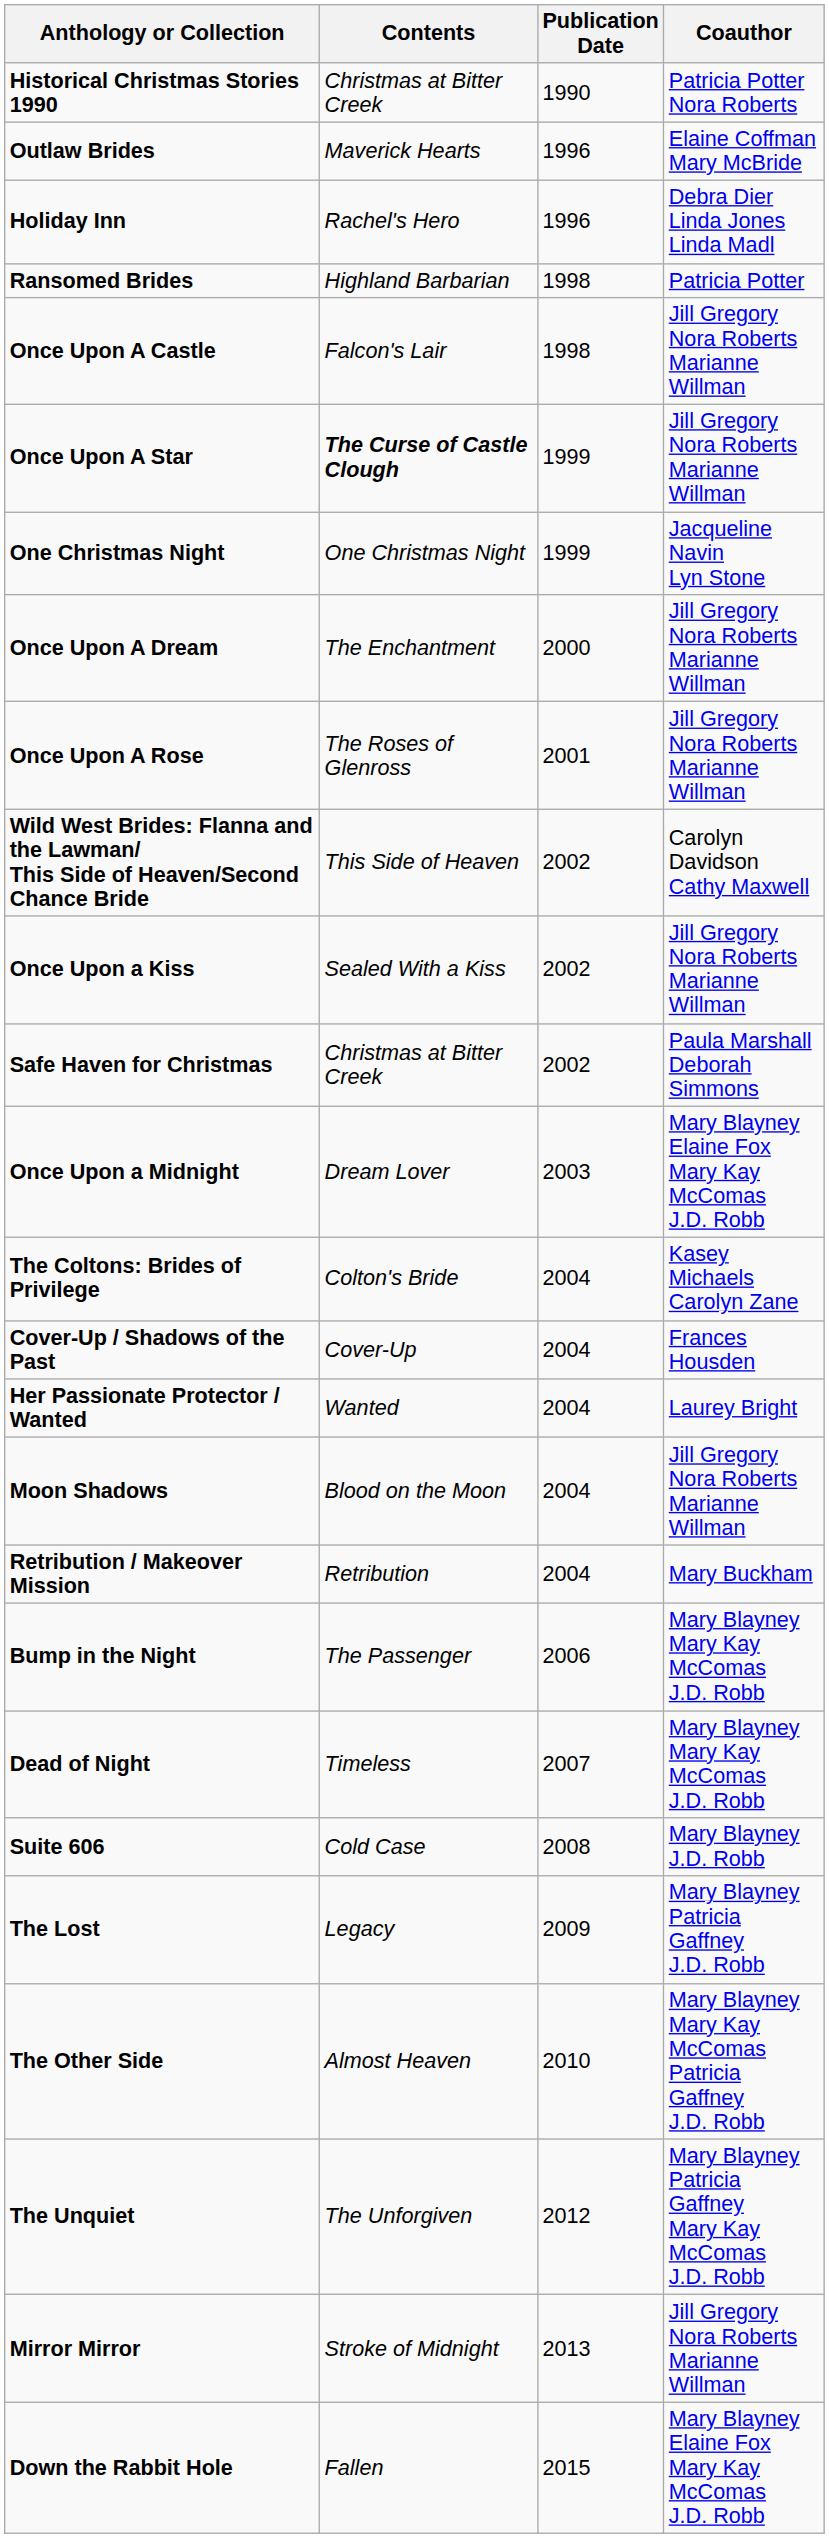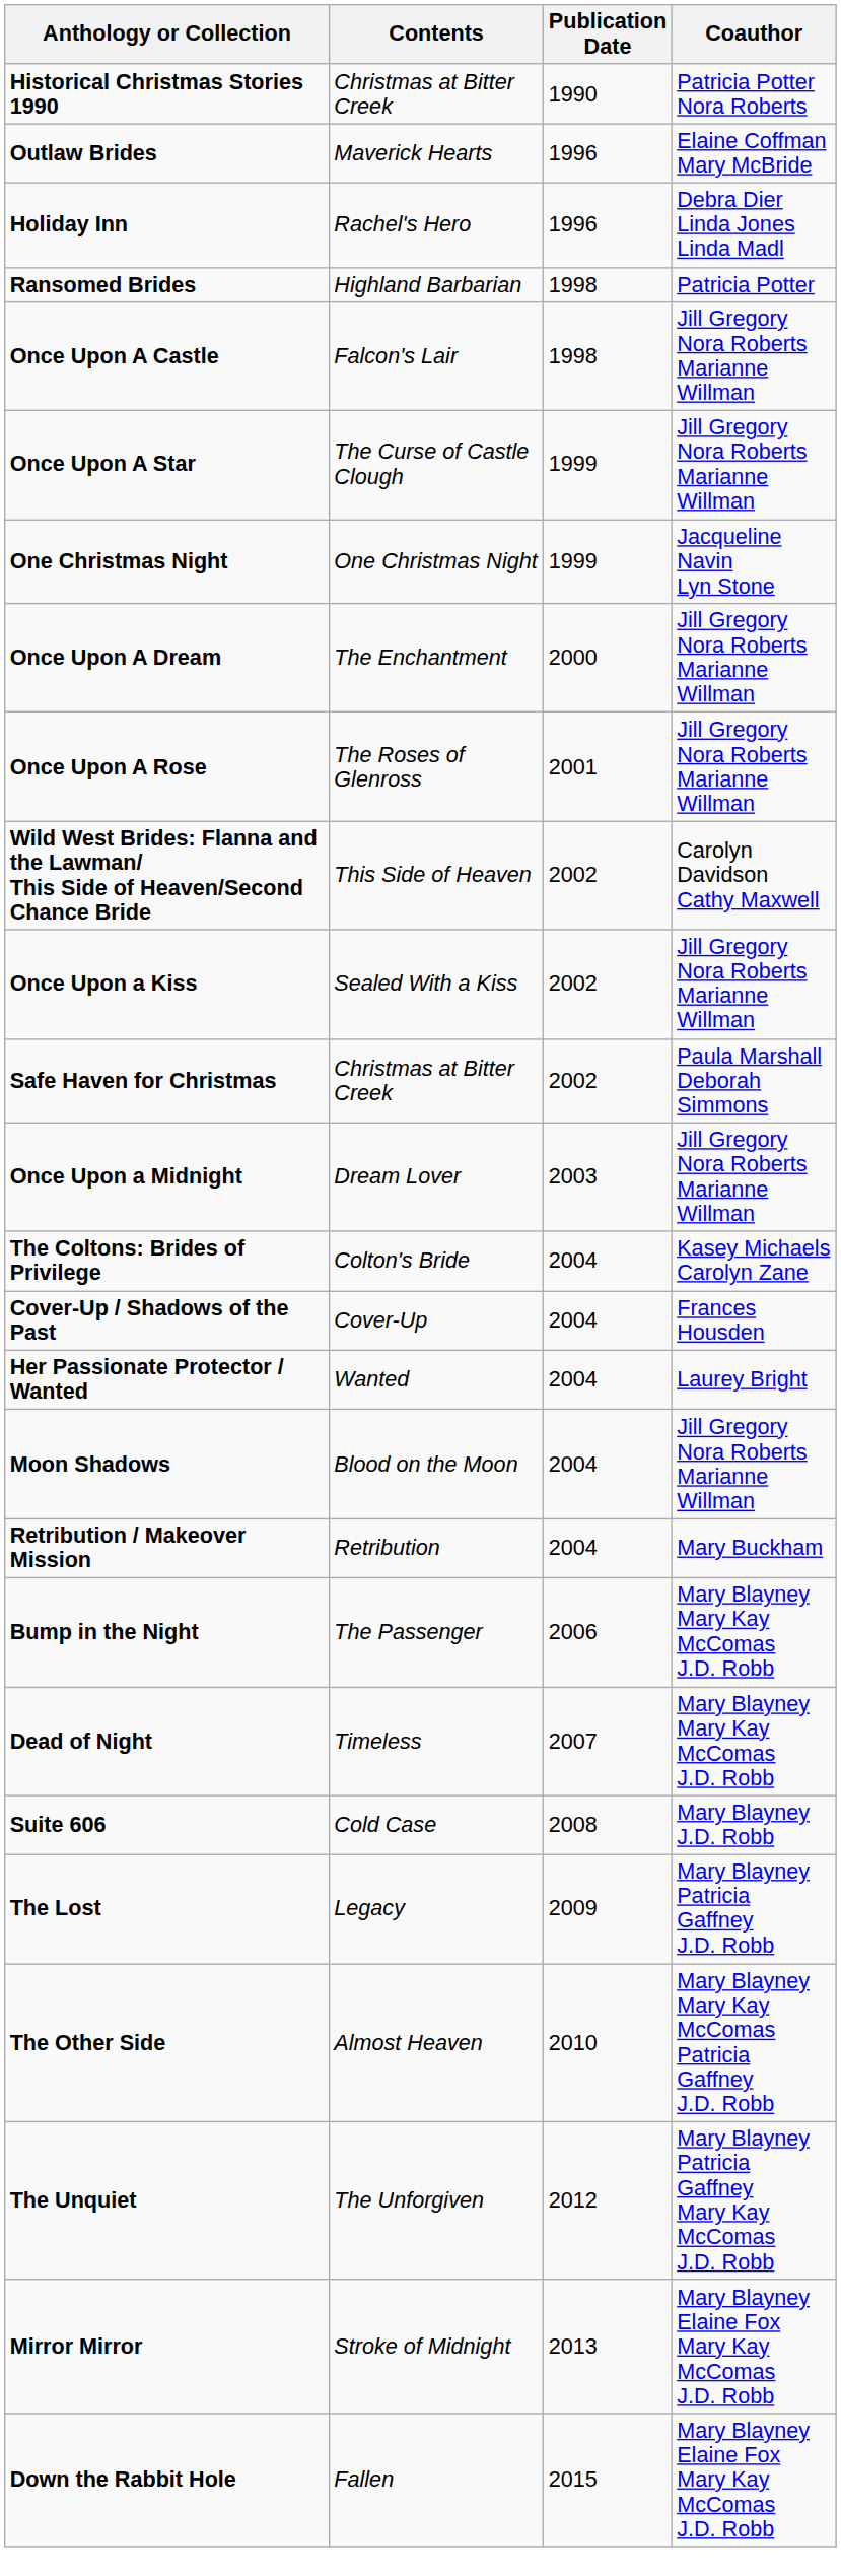Once Upon A Star | Contents: bold -> normal
Once Upon a Midnight | Coauthor: Mary Blayney Elaine Fox Mary Kay McComas J.D. Robb -> Jill Gregory Nora Roberts Marianne Willman
Mirror Mirror | Coauthor: Jill Gregory Nora Roberts Marianne Willman -> Mary Blayney Elaine Fox Mary Kay McComas J.D. Robb
